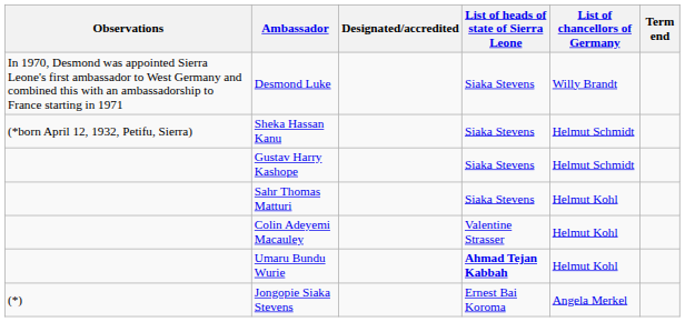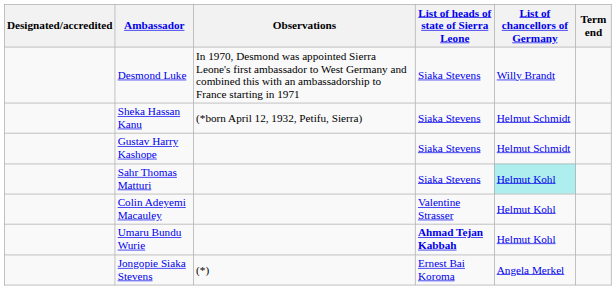columns swapped: Designated/accredited <-> Observations
Sahr Thomas Matturi | List of chancellors of Germany: no background -> paleturquoise background
